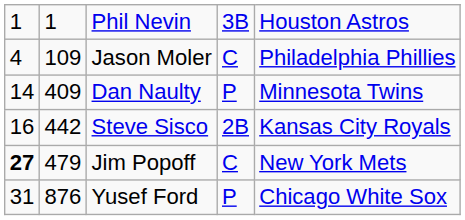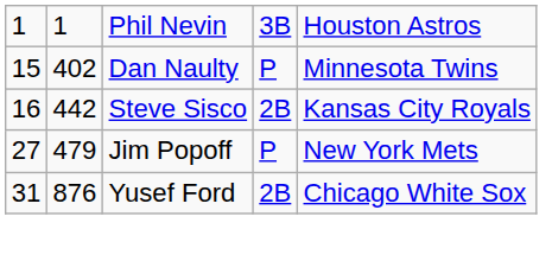- row: 4 | 109 | Jason Moler | C | Philadelphia Phillies
Dan Naulty | column 1: 14 -> 15
Dan Naulty | column 2: 409 -> 402
Jim Popoff | column 1: bold -> normal
Jim Popoff | column 4: C -> P
Yusef Ford | column 4: P -> 2B
